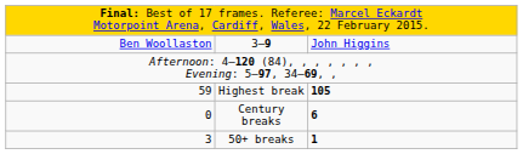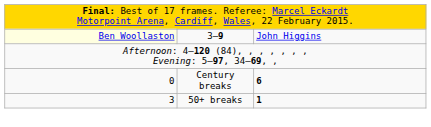3–9 | column 1: no background -> lightyellow background
- row: 59 | Highest break | 105
